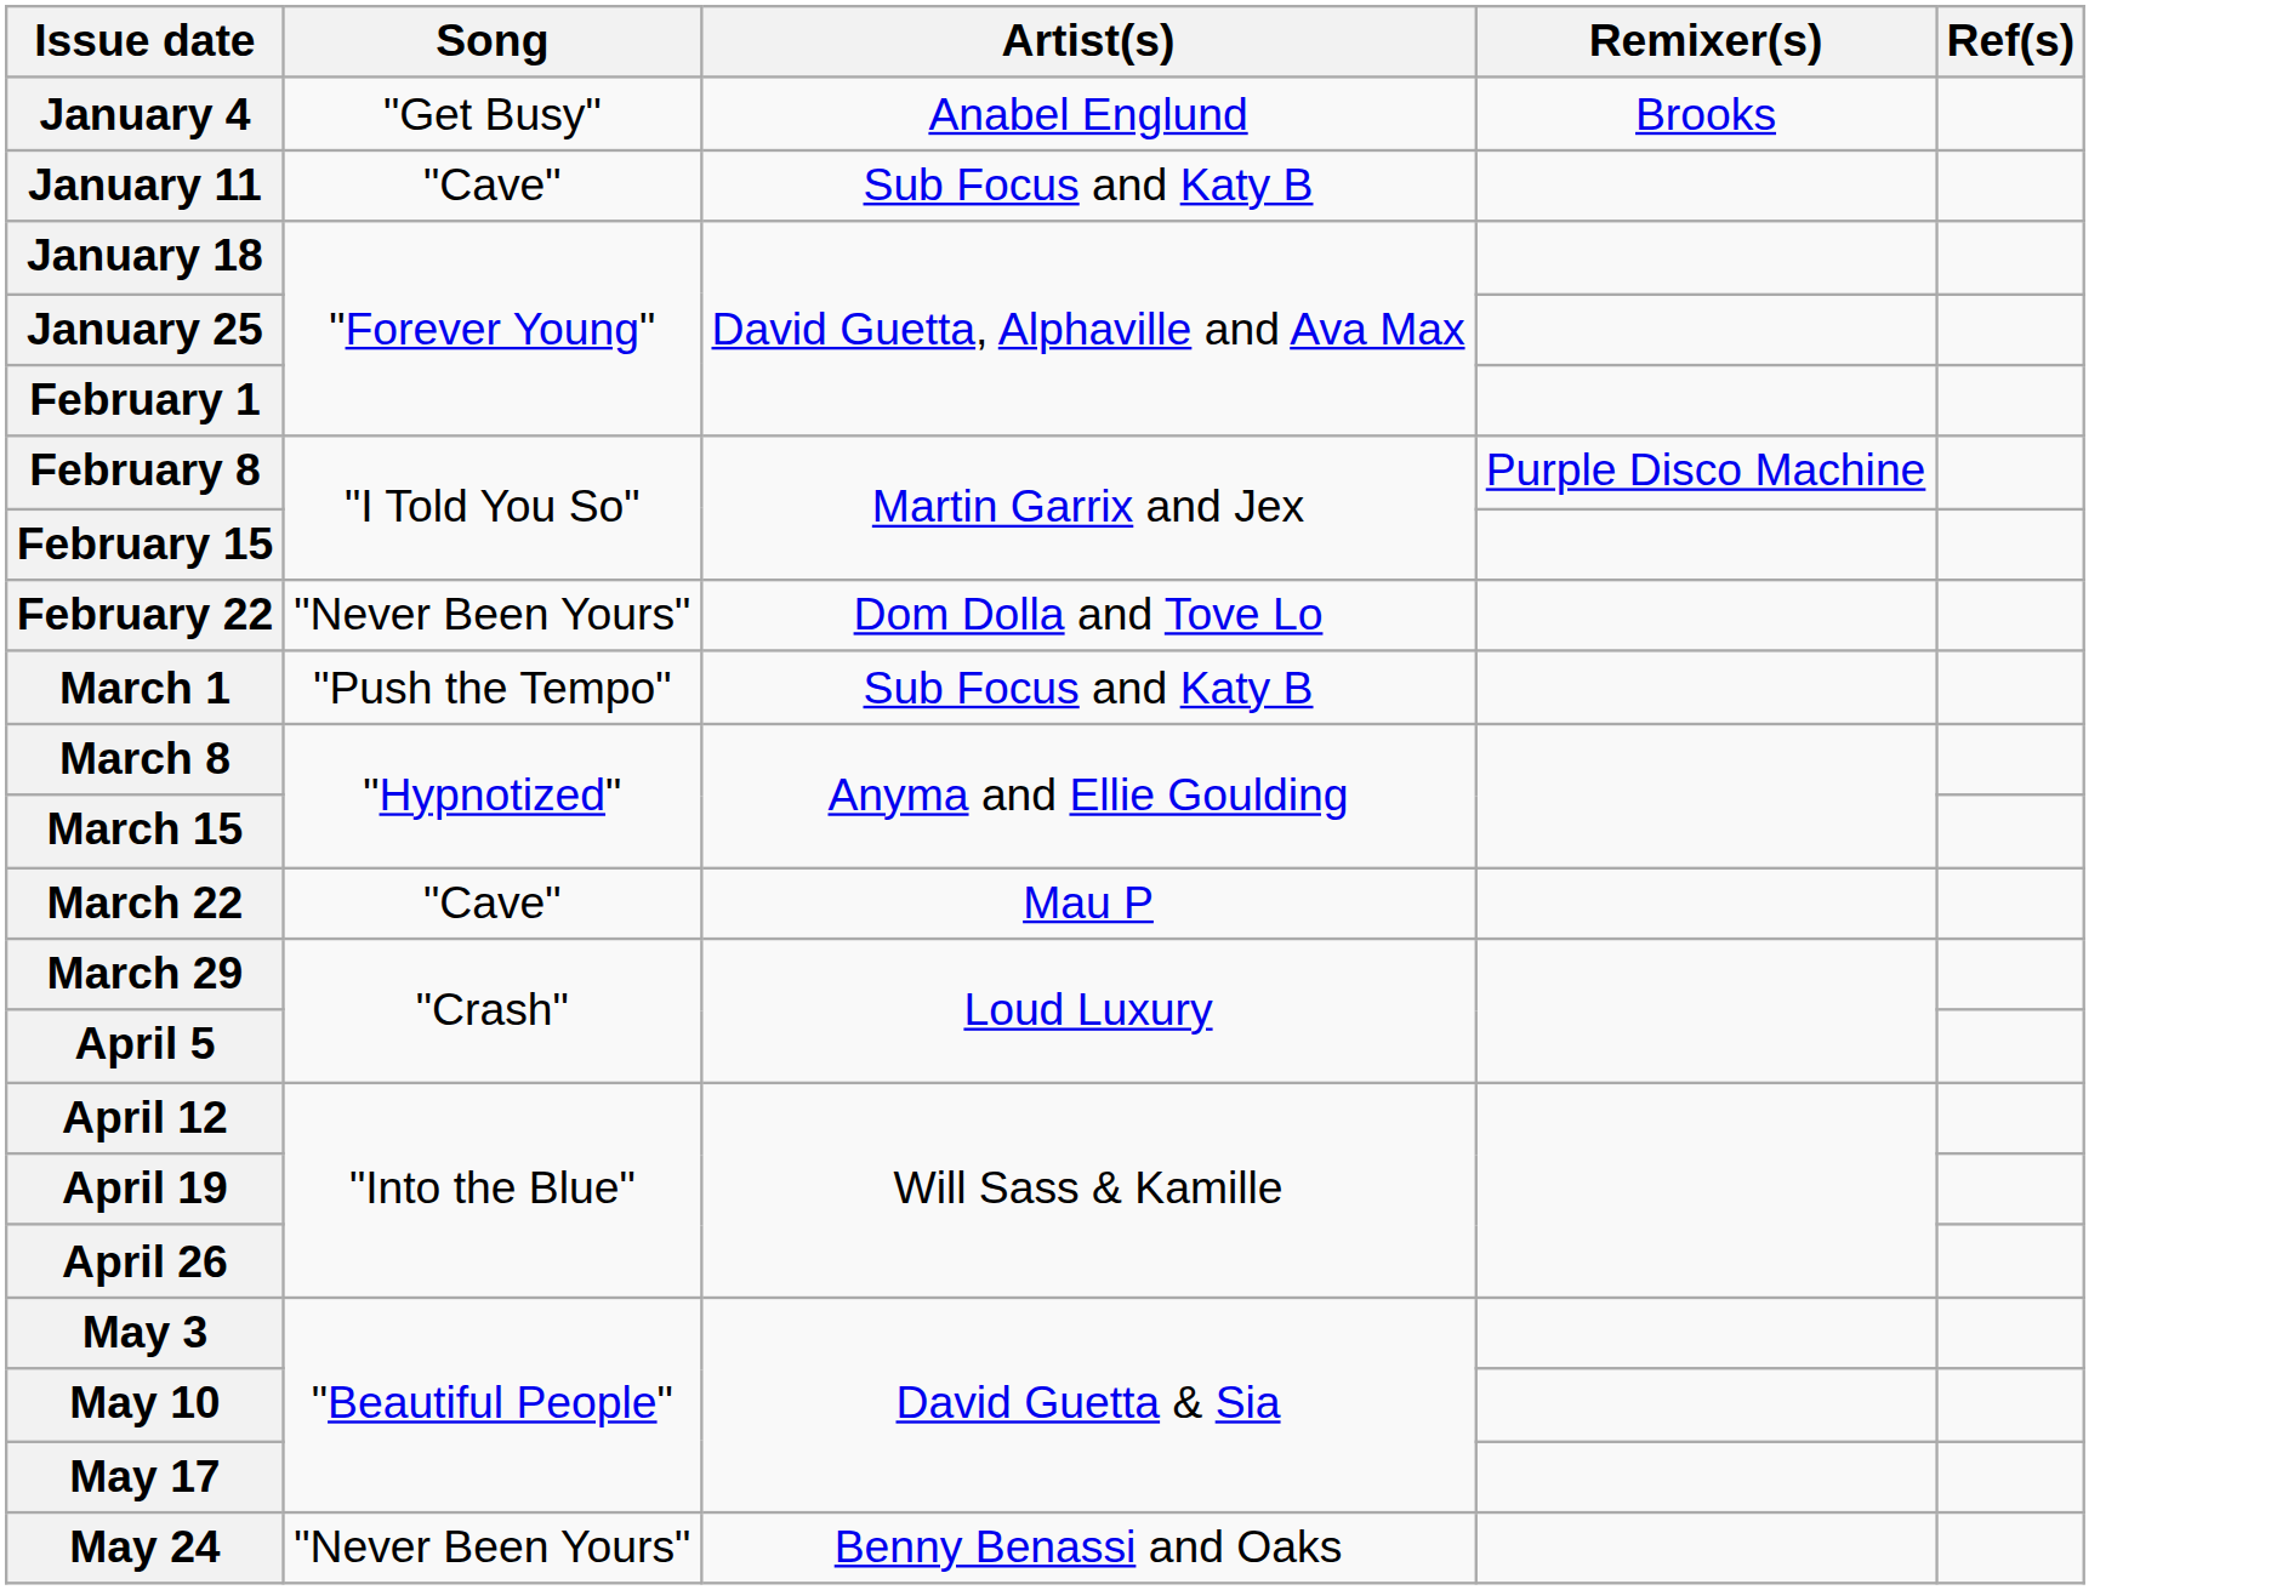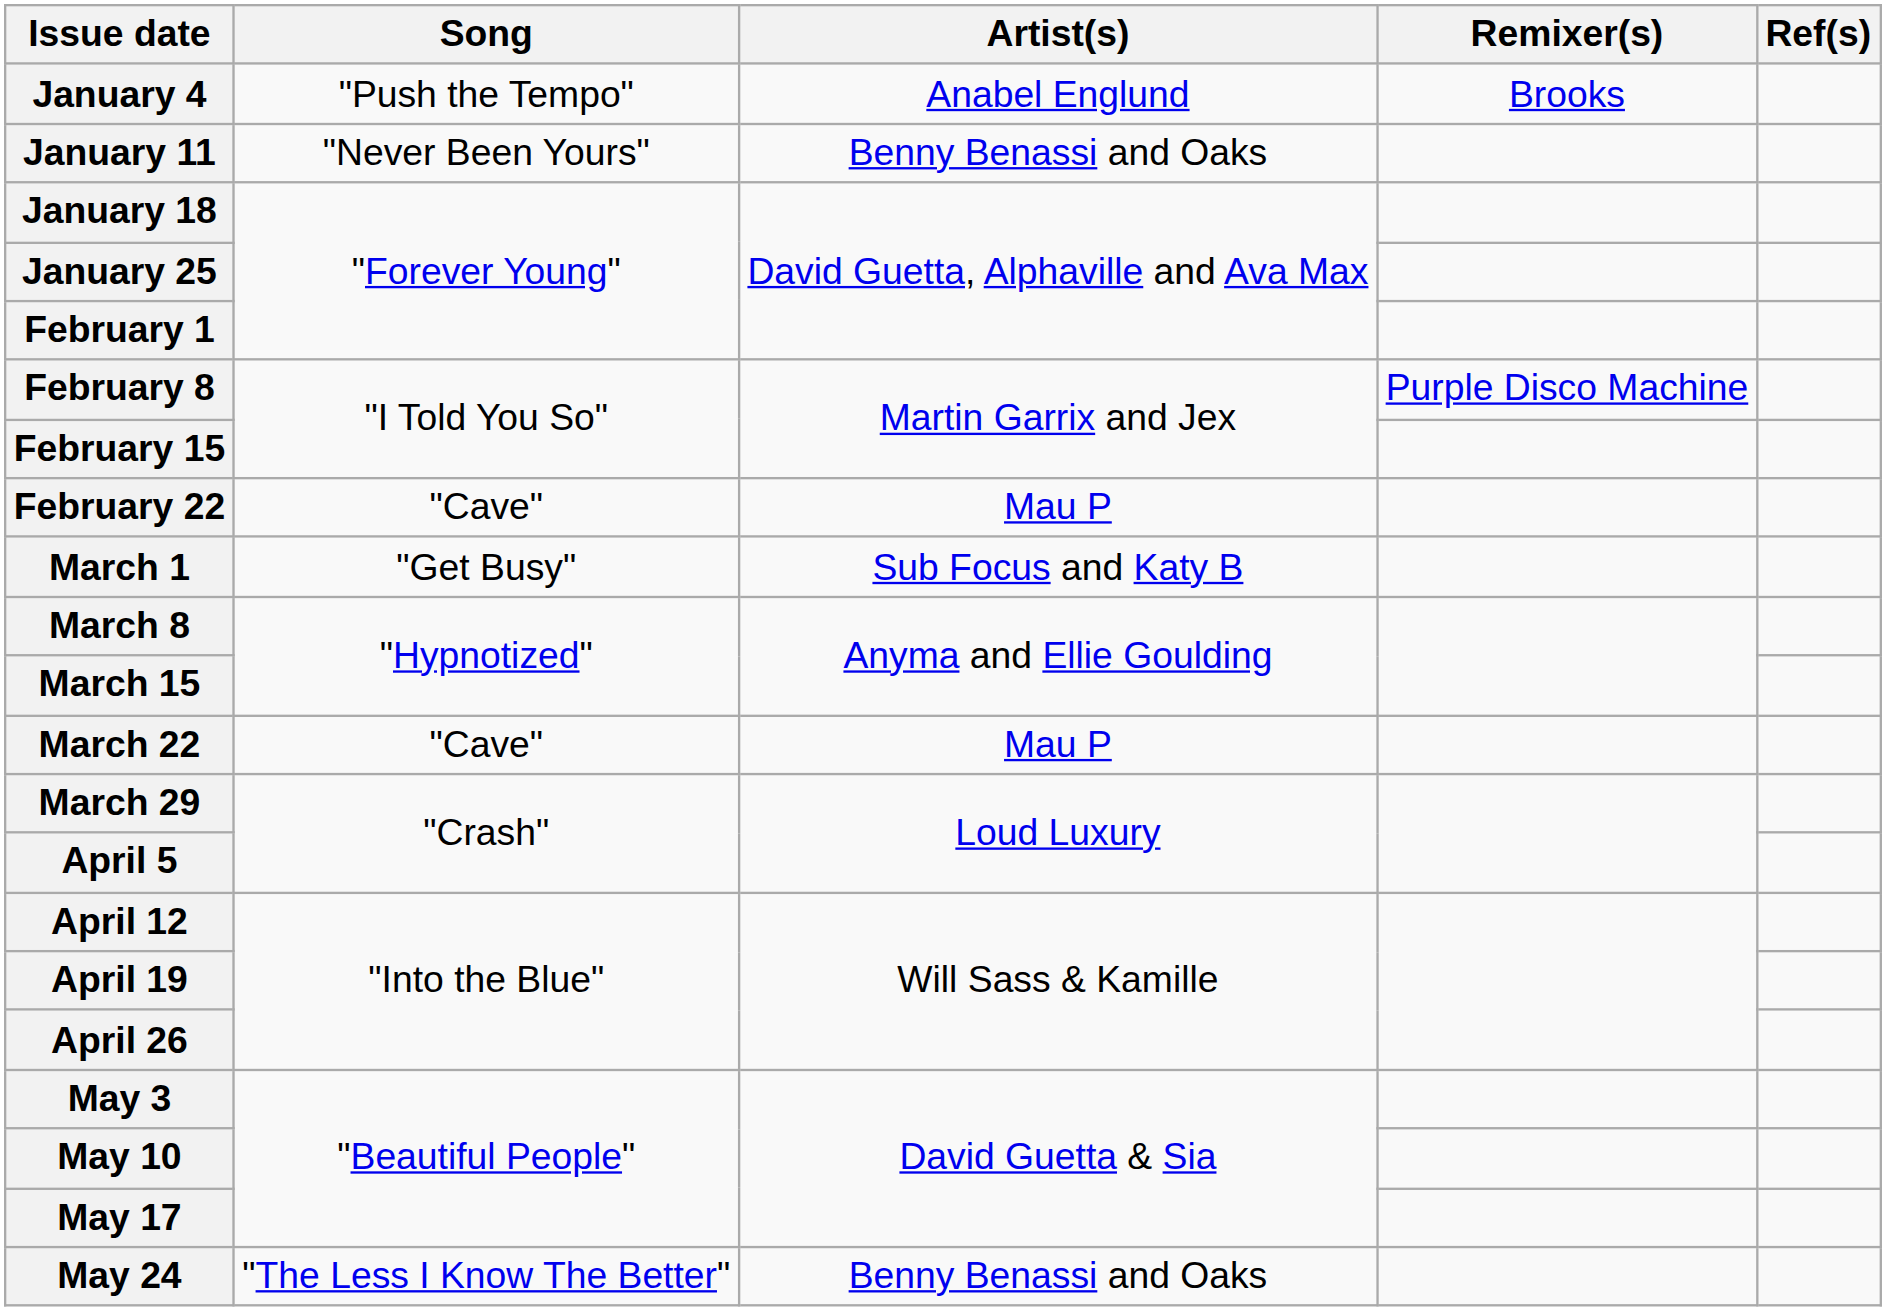January 4 | Song: "Get Busy" -> "Push the Tempo"
January 11 | Song: "Cave" -> "Never Been Yours"
January 11 | Artist(s): Sub Focus and Katy B -> Benny Benassi and Oaks
February 22 | Song: "Never Been Yours" -> "Cave"
February 22 | Artist(s): Dom Dolla and Tove Lo -> Mau P
March 1 | Song: "Push the Tempo" -> "Get Busy"
May 24 | Song: "Never Been Yours" -> "The Less I Know The Better"
